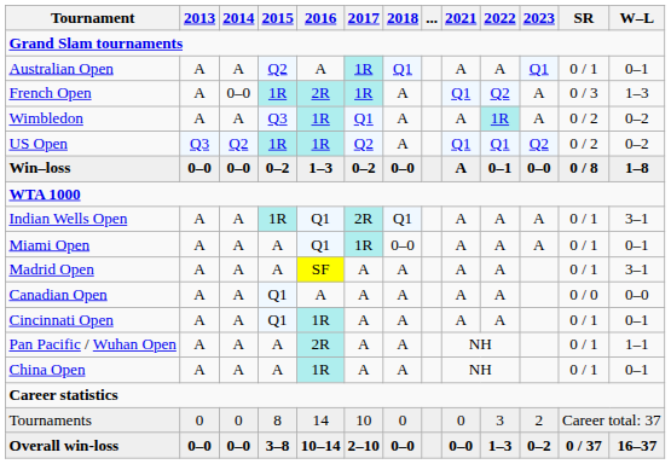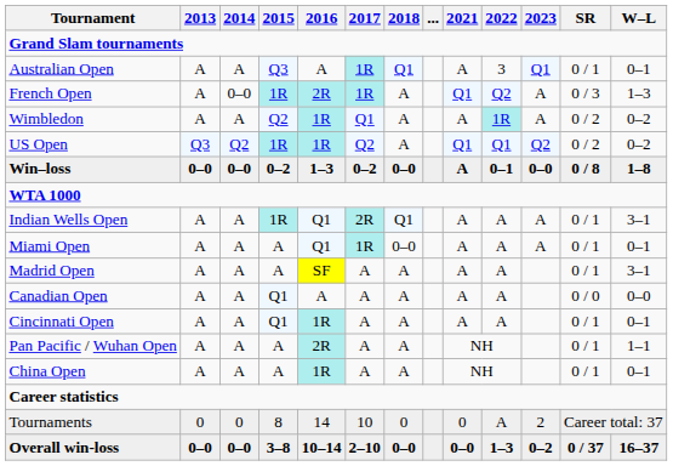Australian Open | 2015: Q2 -> Q3
Australian Open | 2022: A -> 3
Wimbledon | 2015: Q3 -> Q2
Tournaments | 2022: 3 -> A
